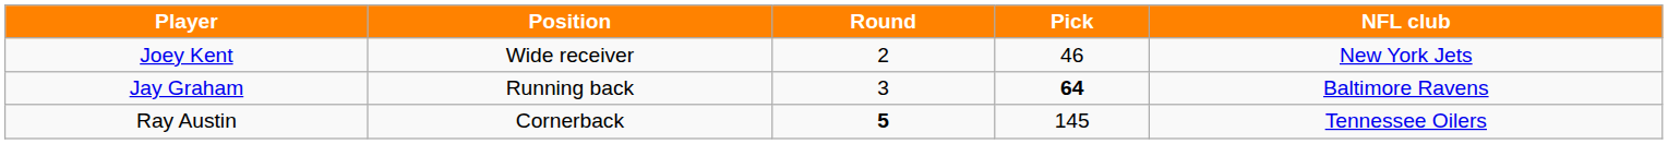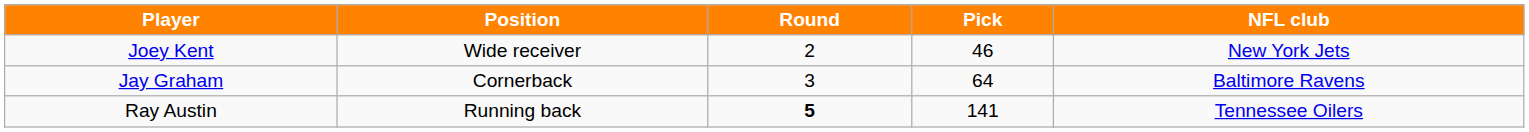Jay Graham | Position: Running back -> Cornerback
Jay Graham | Pick: bold -> normal
Ray Austin | Position: Cornerback -> Running back
Ray Austin | Pick: 145 -> 141
